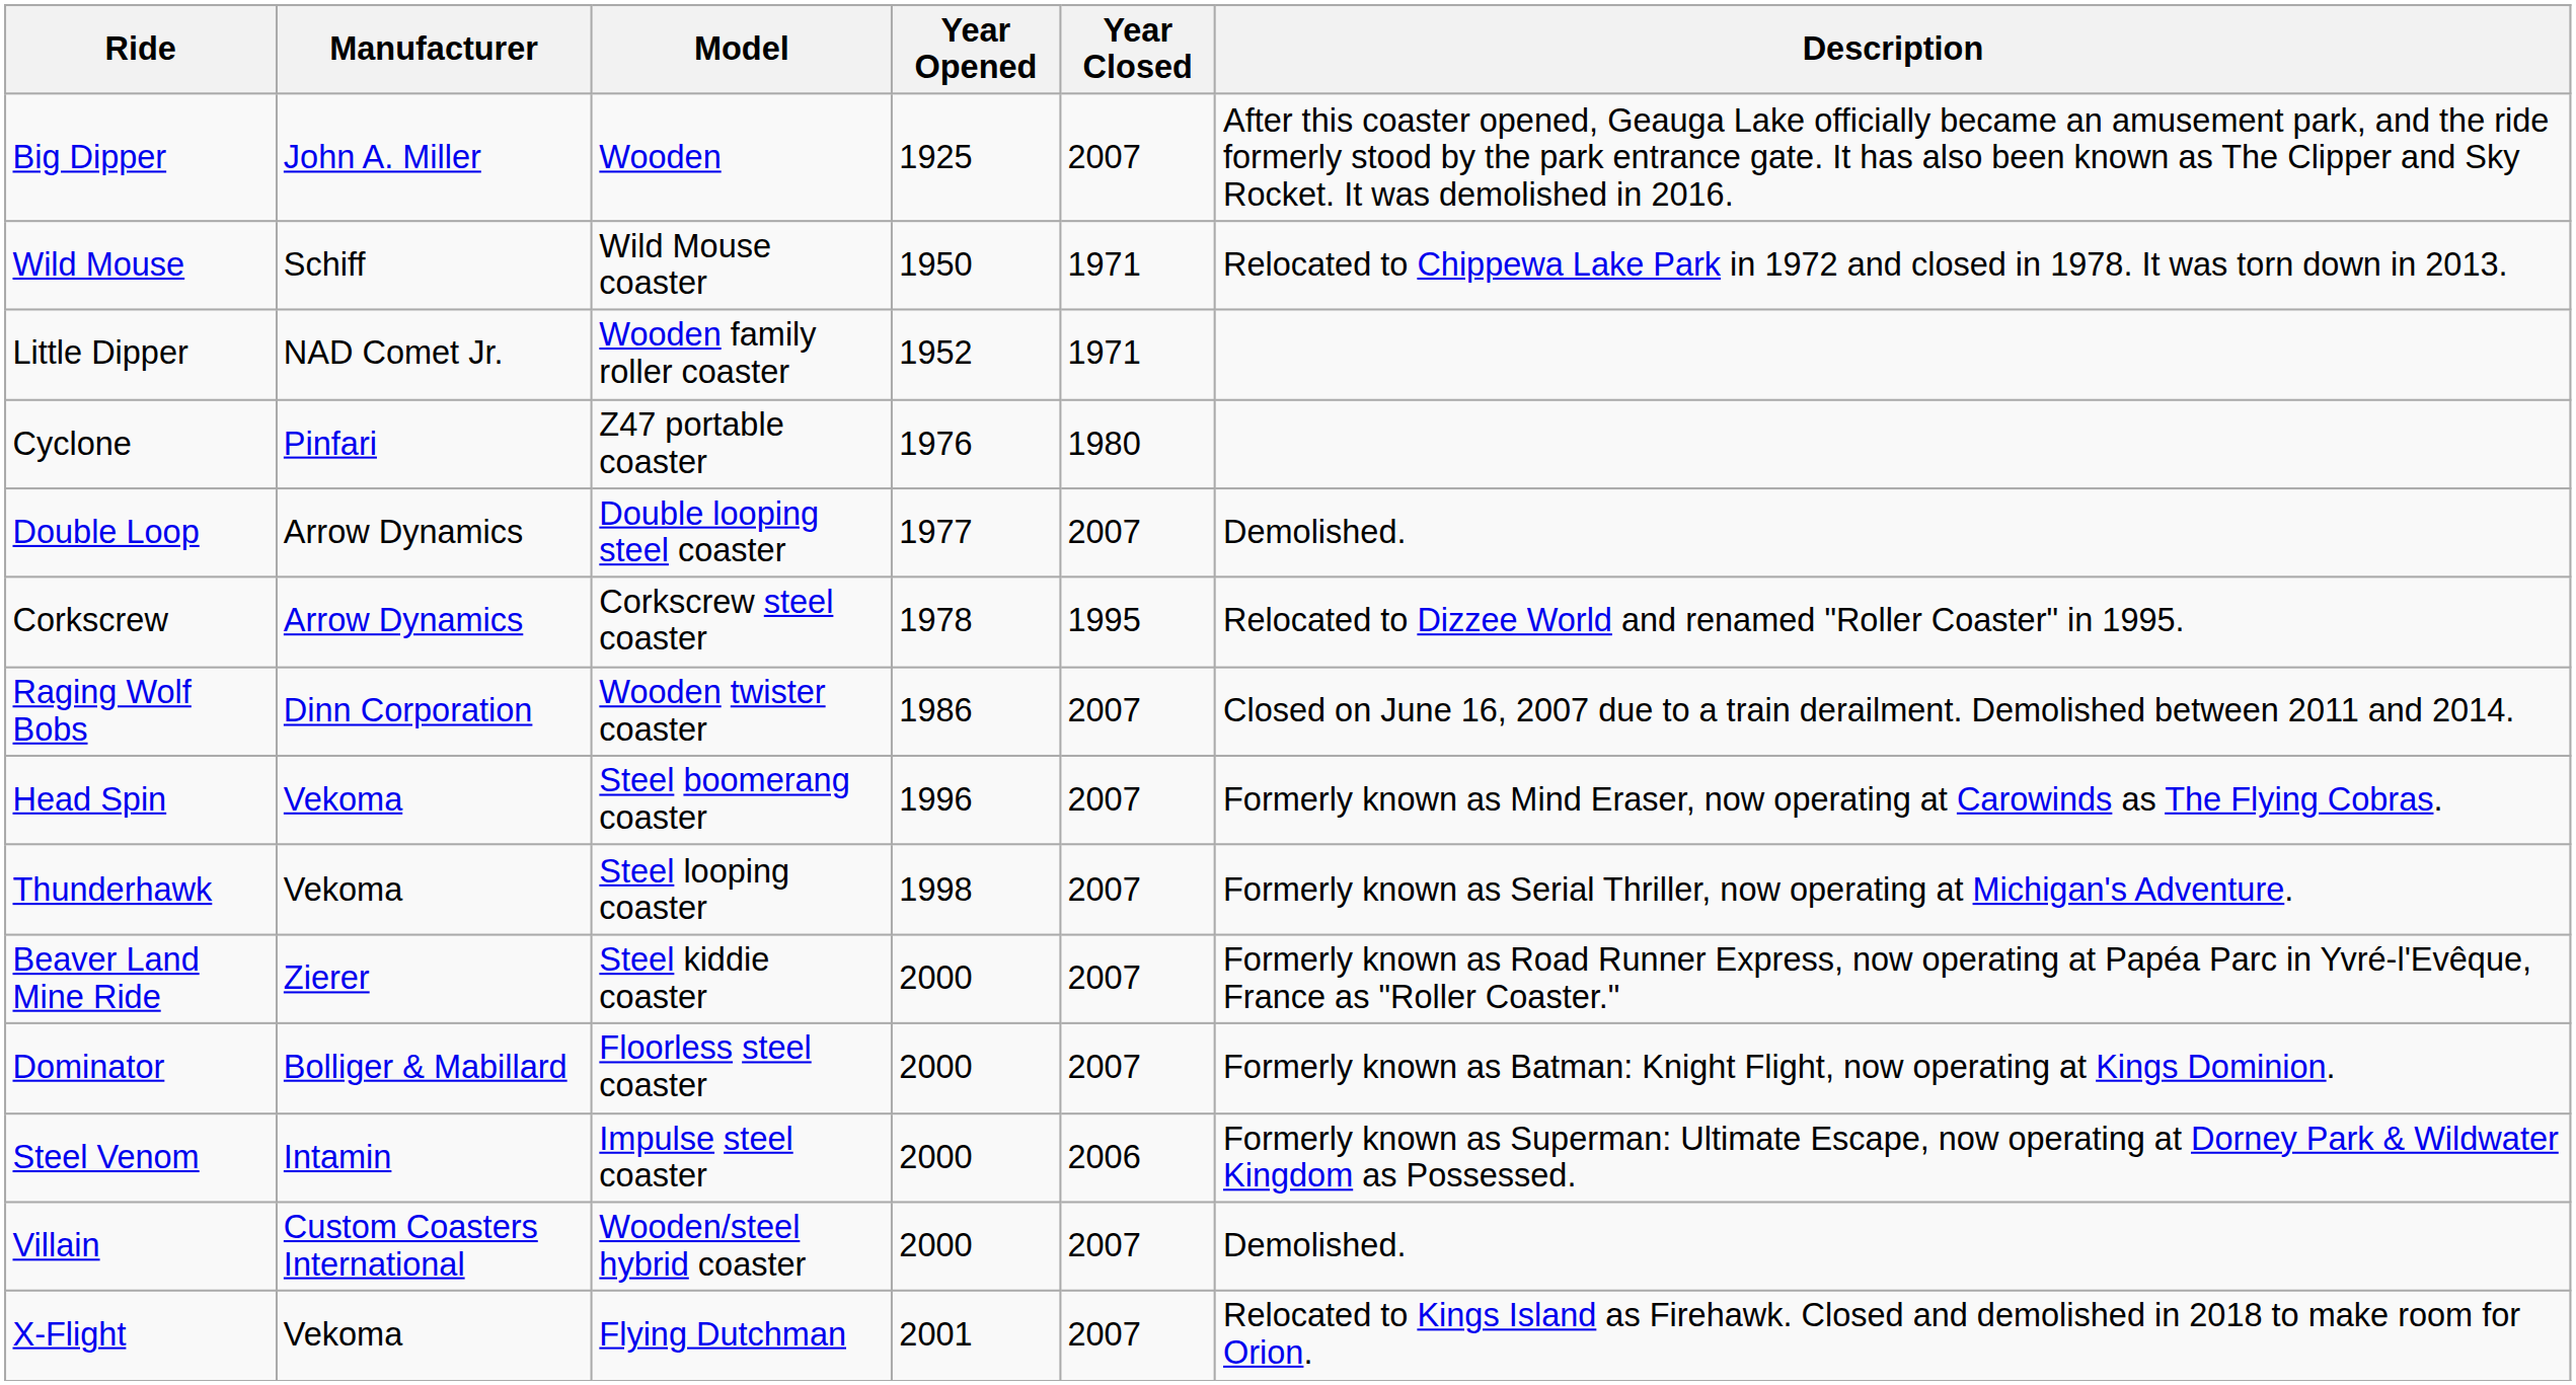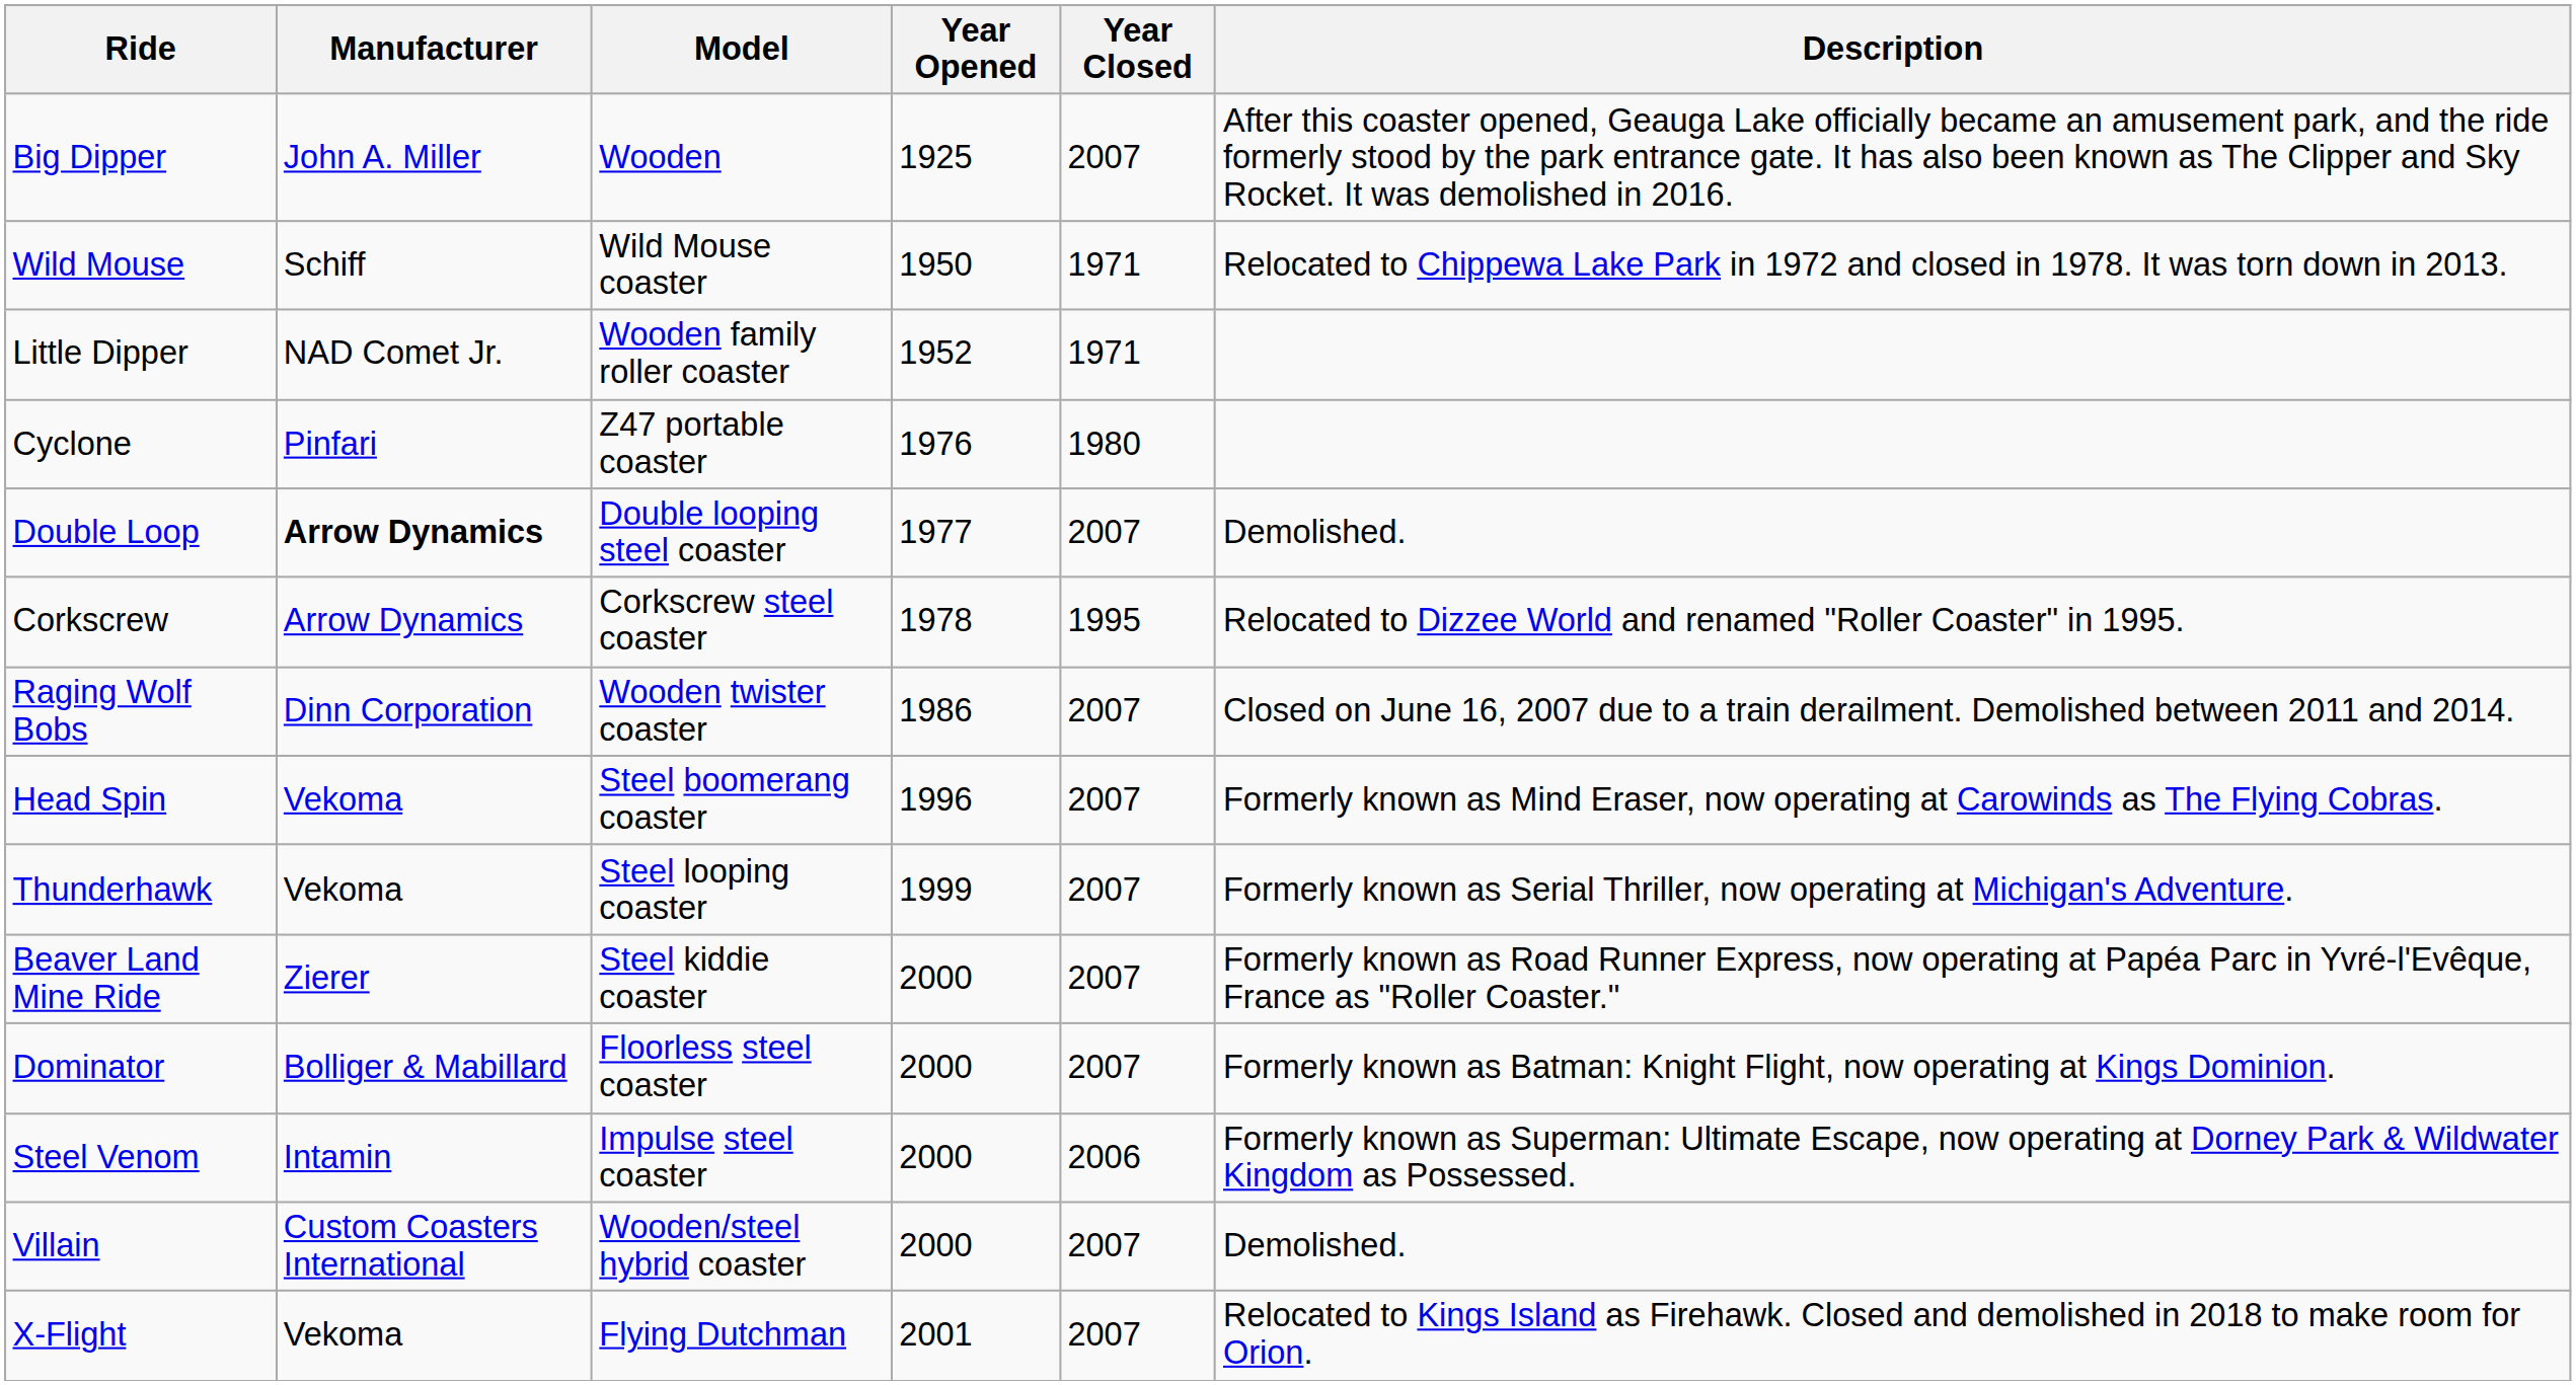Double Loop | Manufacturer: normal -> bold
Thunderhawk | Year Opened: 1998 -> 1999
